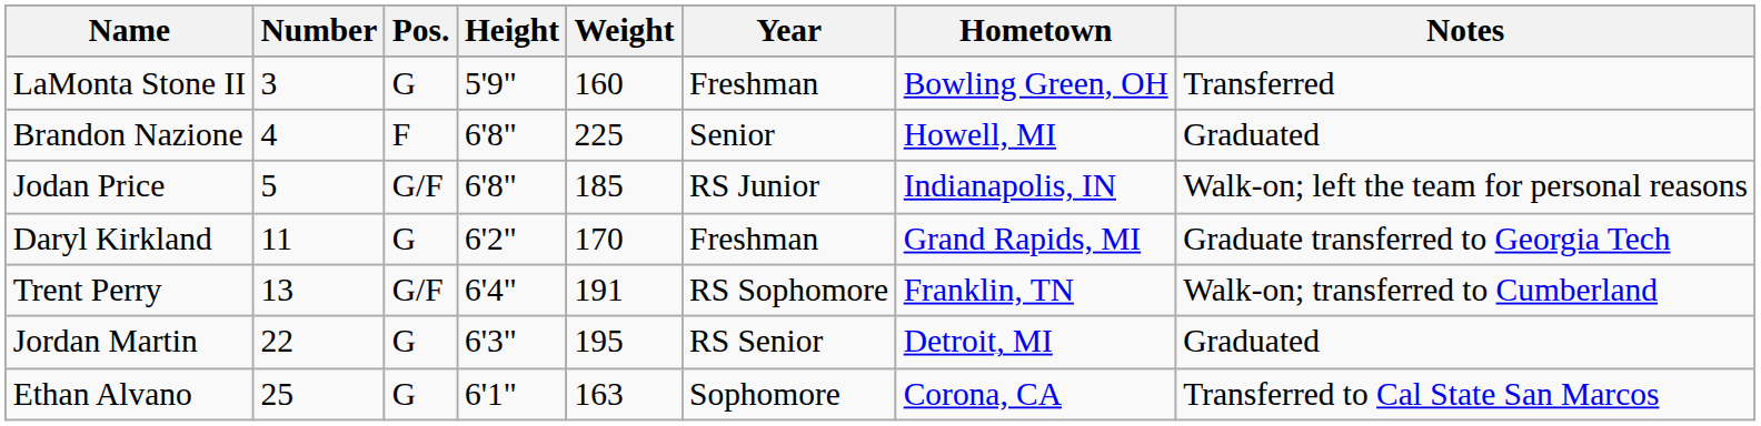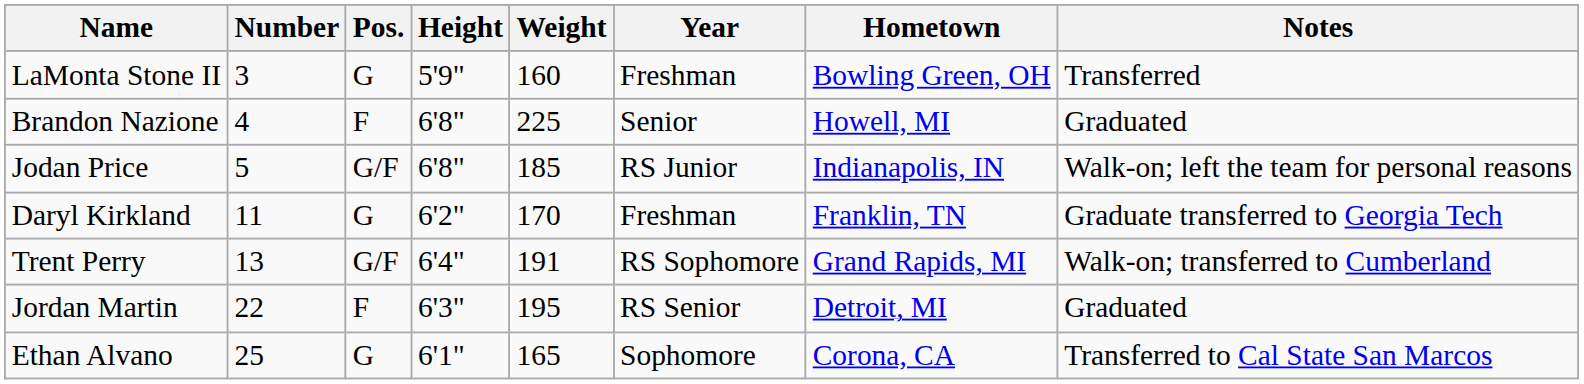Daryl Kirkland | Hometown: Grand Rapids, MI -> Franklin, TN
Trent Perry | Hometown: Franklin, TN -> Grand Rapids, MI
Jordan Martin | Pos.: G -> F
Ethan Alvano | Weight: 163 -> 165
